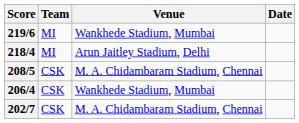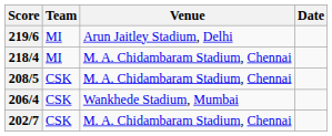219/6 | Venue: Wankhede Stadium, Mumbai -> Arun Jaitley Stadium, Delhi
218/4 | Venue: Arun Jaitley Stadium, Delhi -> M. A. Chidambaram Stadium, Chennai
